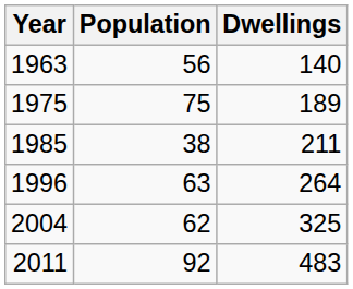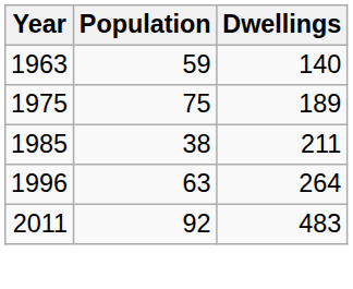1963 | Population: 56 -> 59
- row: 2004 | 62 | 325
